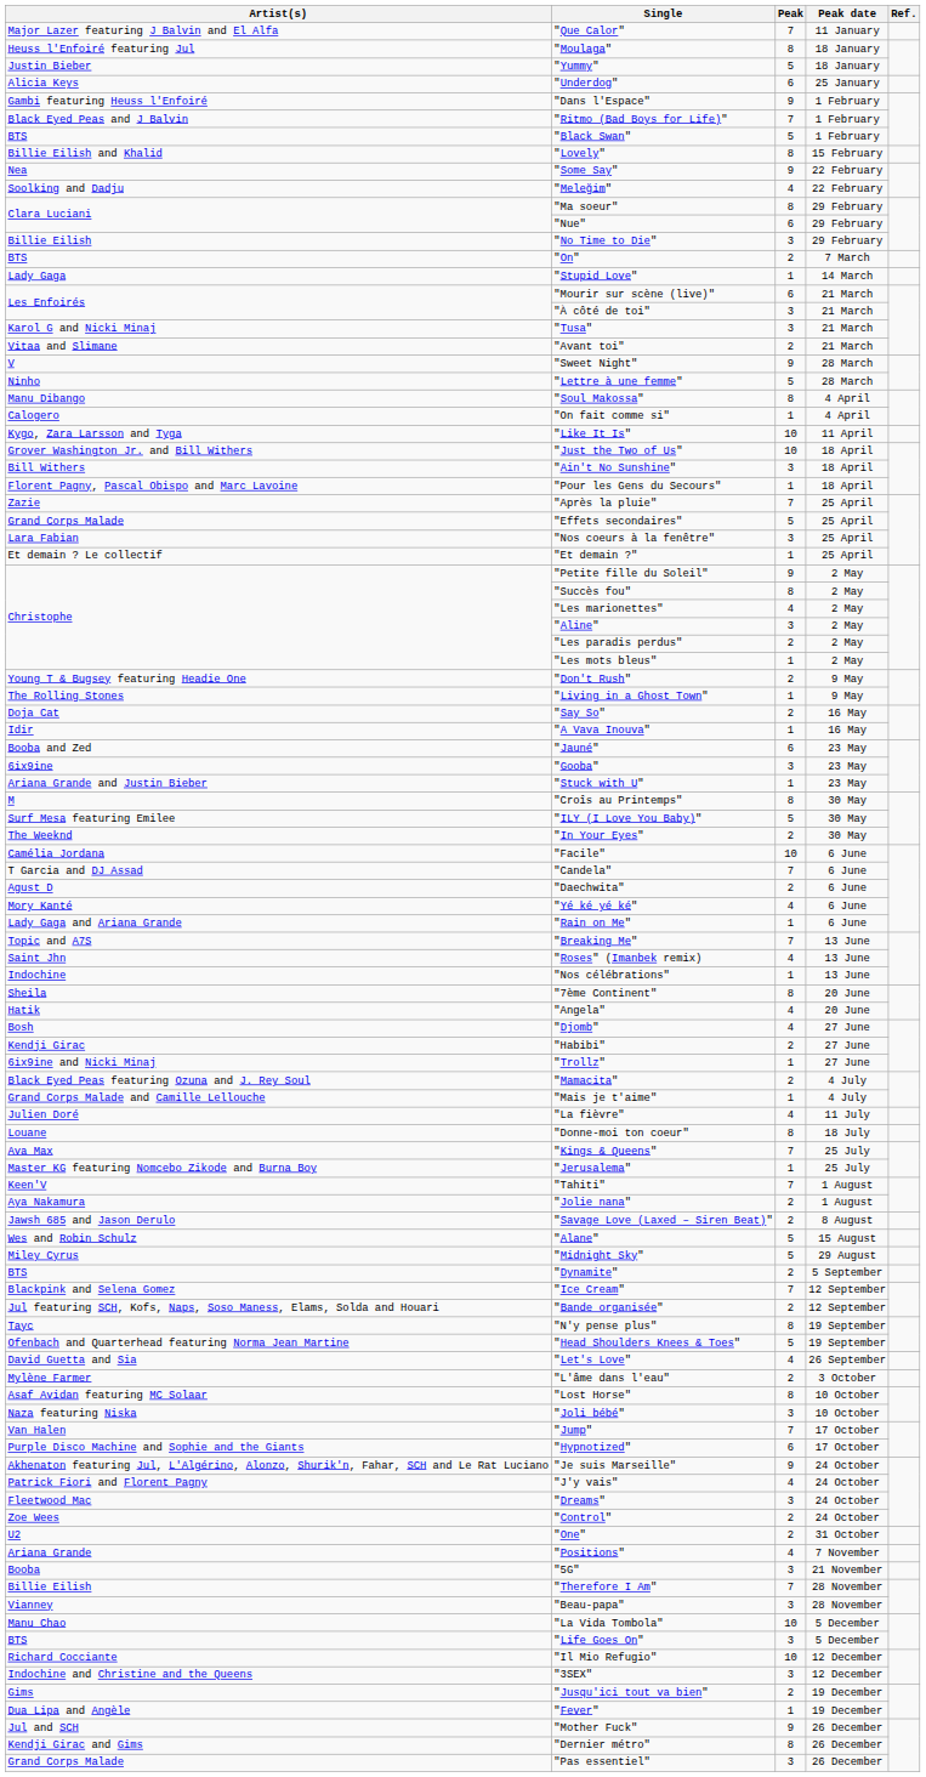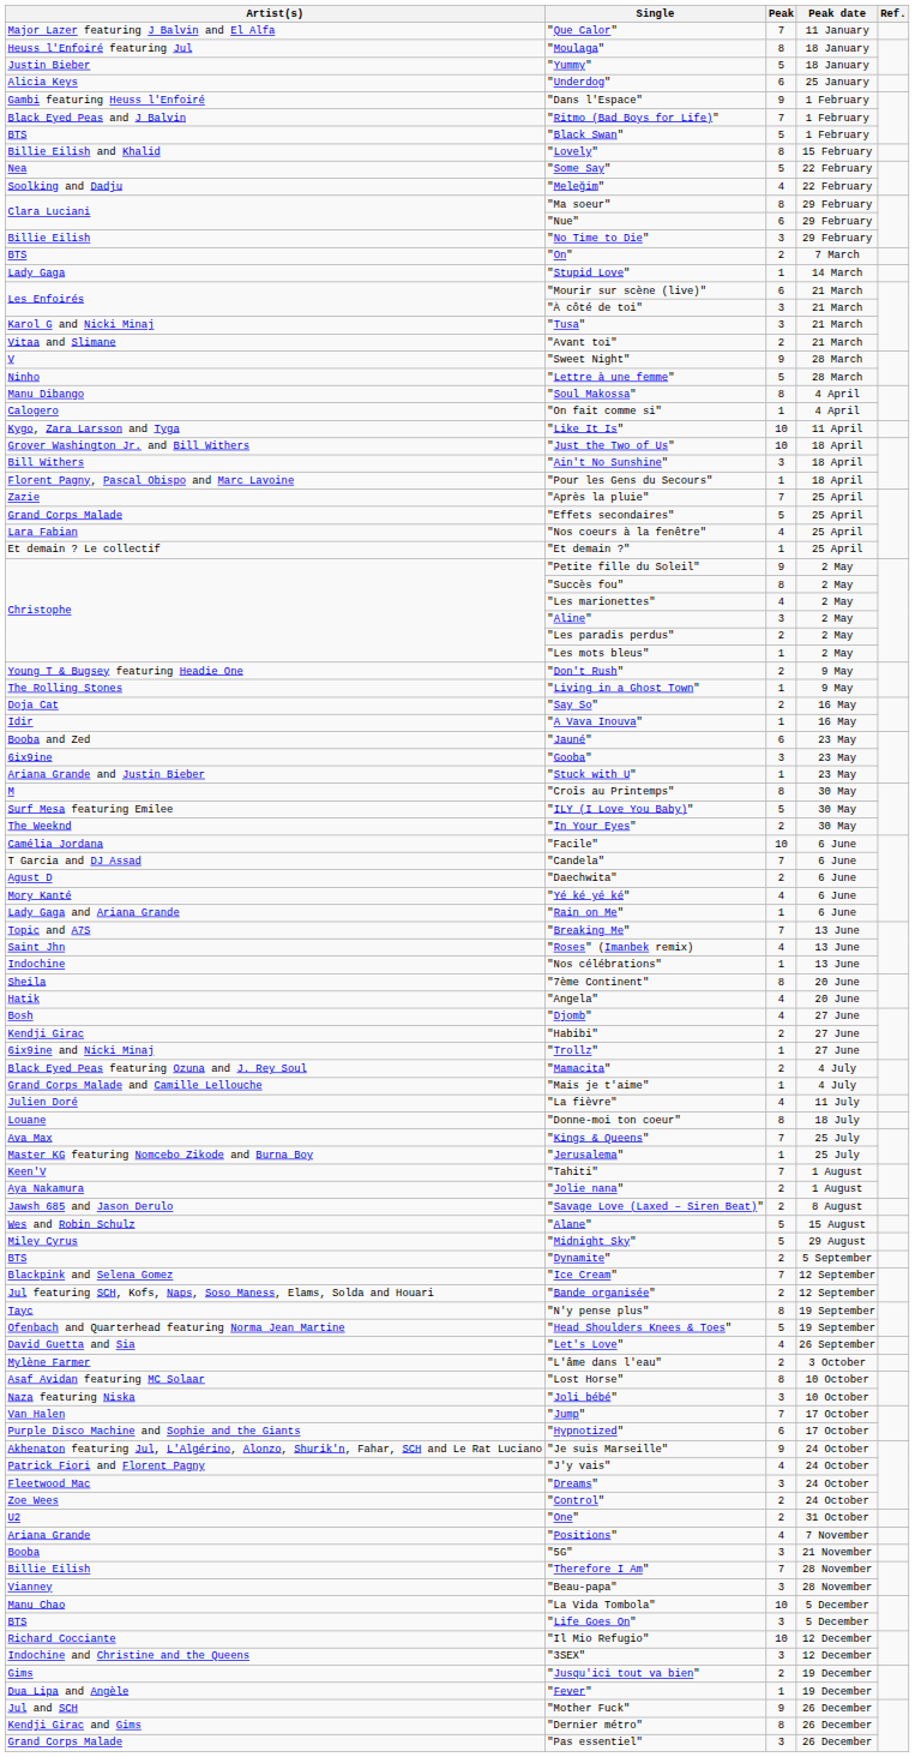"Some Say" | Peak: 9 -> 5
"Nos coeurs à la fenêtre" | Peak: 3 -> 4
